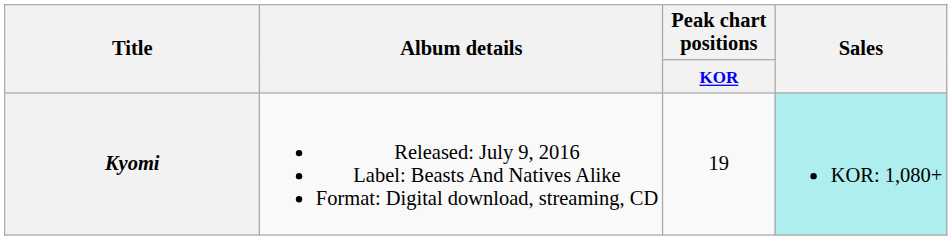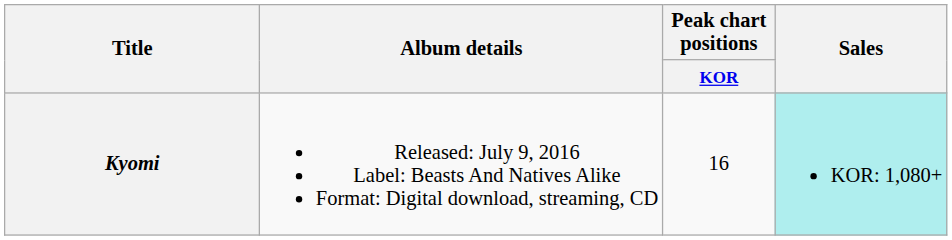Kyomi | Peak chart positions / KOR: 19 -> 16
